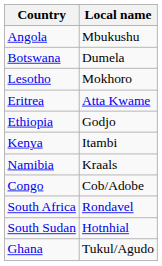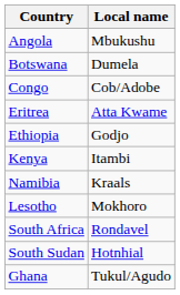rows swapped: Congo <-> Lesotho
